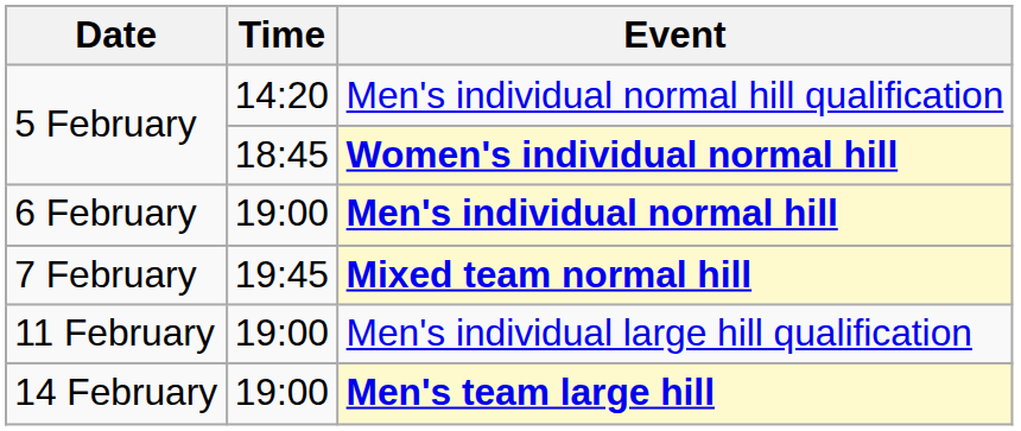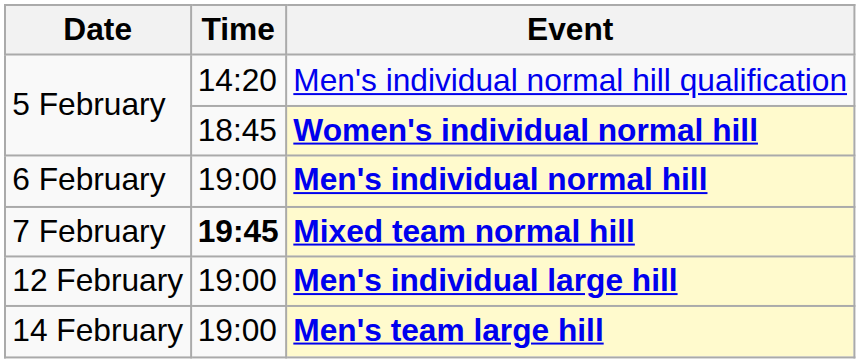Mixed team normal hill | Time: normal -> bold
- row: 11 February | 19:00 | Men's individual large hill qualification
+ row: 12 February | 19:00 | Men's individual large hill
